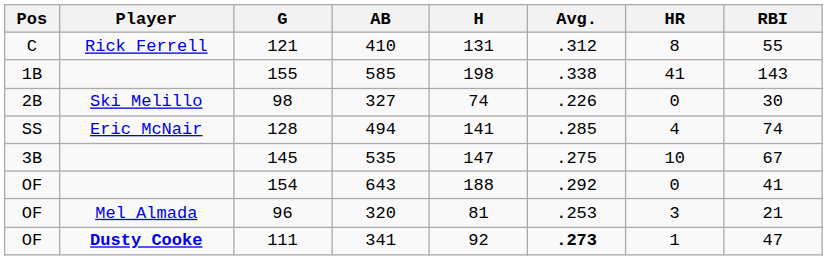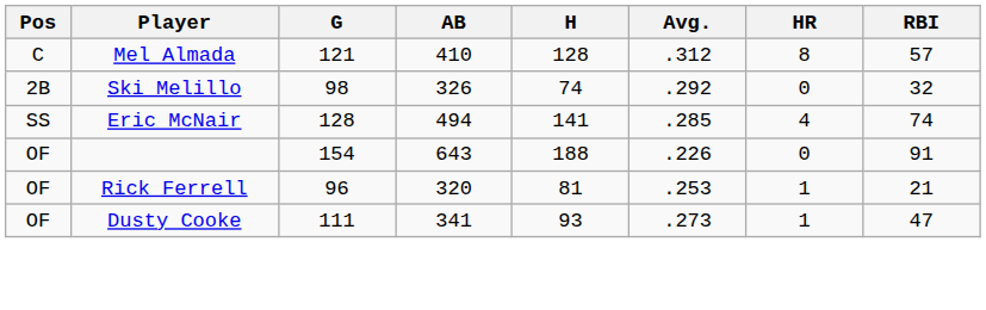121 | Player: Rick Ferrell -> Mel Almada
121 | H: 131 -> 128
121 | RBI: 55 -> 57
- row: 1B | 155 | 585 | 198 | .338 | 41 | 143
98 | AB: 327 -> 326
98 | Avg.: .226 -> .292
98 | RBI: 30 -> 32
- row: 3B | 145 | 535 | 147 | .275 | 10 | 67
154 | Avg.: .292 -> .226
154 | RBI: 41 -> 91
96 | Player: Mel Almada -> Rick Ferrell
96 | HR: 3 -> 1
111 | Player: bold -> normal
111 | H: 92 -> 93
111 | Avg.: bold -> normal
